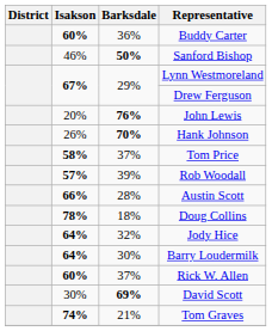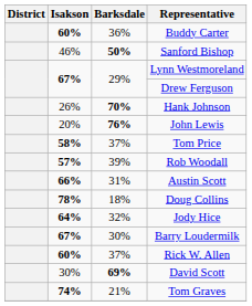rows swapped: Hank Johnson <-> John Lewis
Austin Scott | Barksdale: 28% -> 31%
Barry Loudermilk | Isakson: 64% -> 67%
